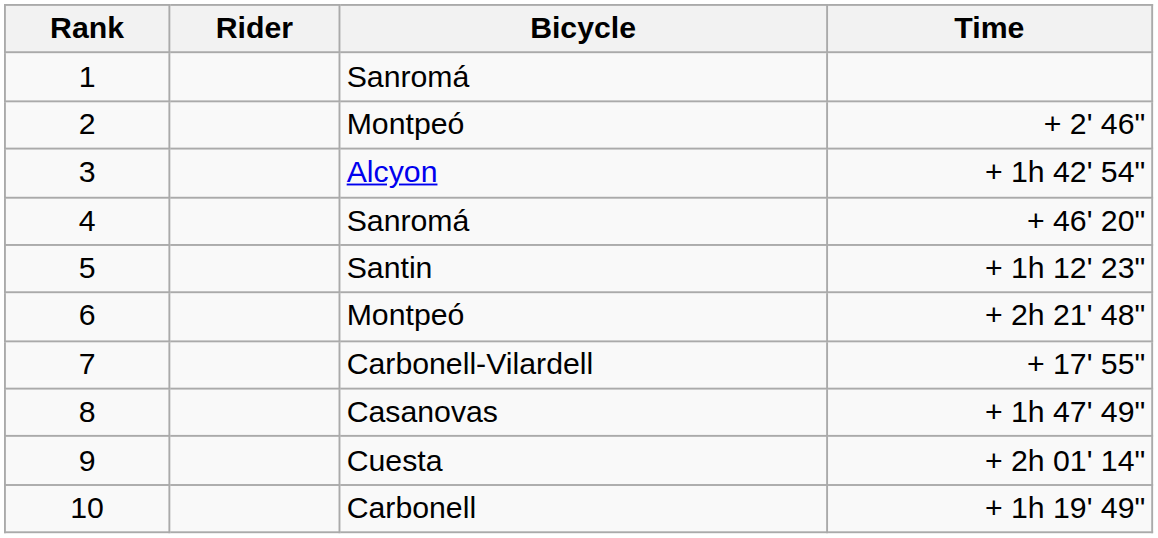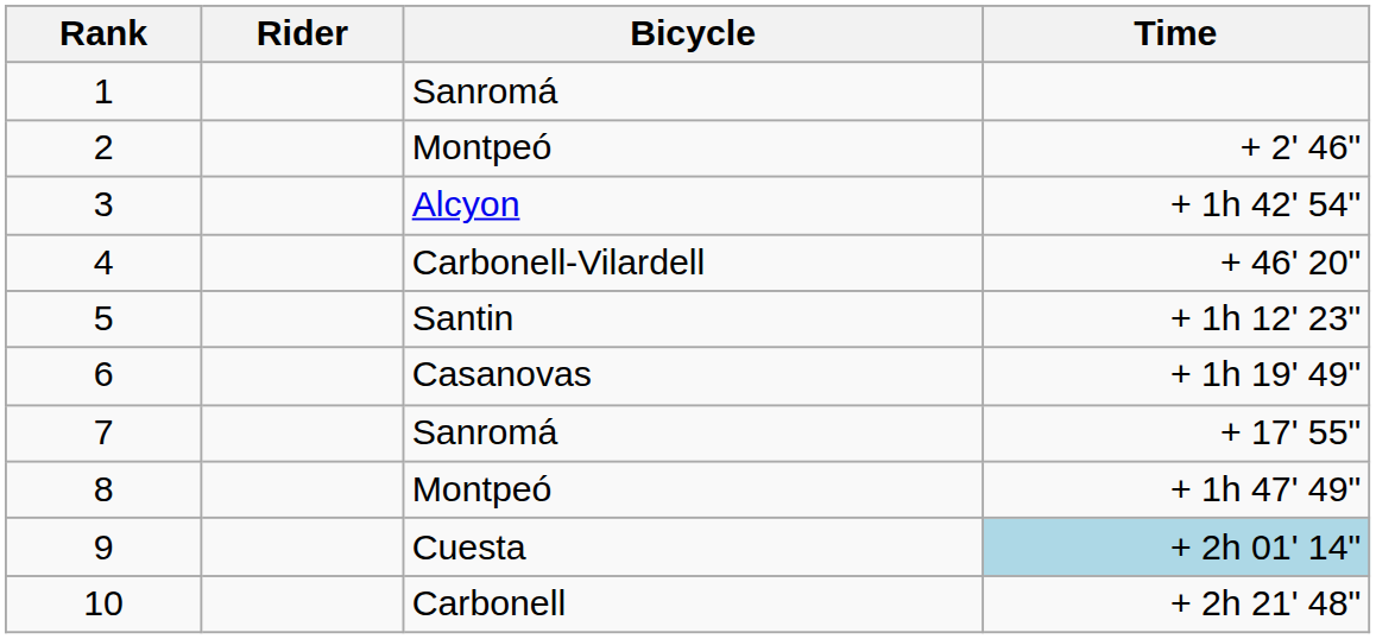4 | Bicycle: Sanromá -> Carbonell-Vilardell
6 | Bicycle: Montpeó -> Casanovas
6 | Time: + 2h 21' 48" -> + 1h 19' 49"
7 | Bicycle: Carbonell-Vilardell -> Sanromá
8 | Bicycle: Casanovas -> Montpeó
9 | Time: no background -> lightblue background
10 | Time: + 1h 19' 49" -> + 2h 21' 48"
